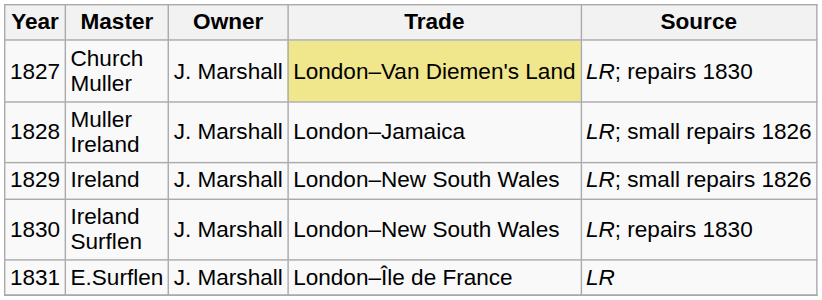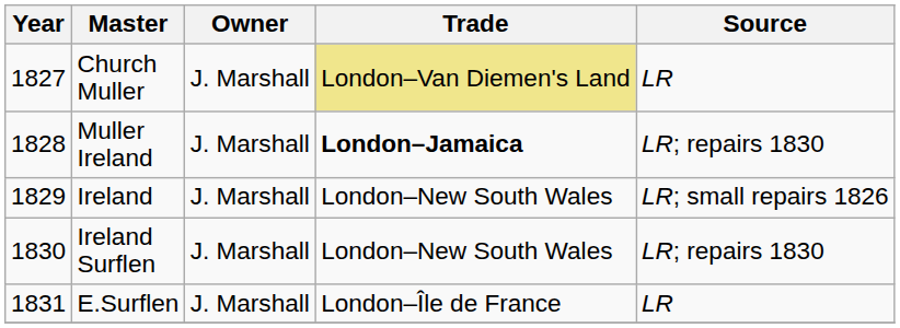Church Muller | Source: LR; repairs 1830 -> LR
Muller Ireland | Trade: normal -> bold
Muller Ireland | Source: LR; small repairs 1826 -> LR; repairs 1830
